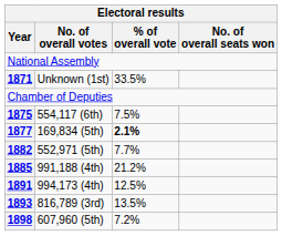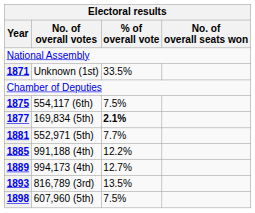552,971 (5th) | Year: 1882 -> 1881
991,188 (4th) | % of overall vote: 21.2% -> 12.2%
994,173 (4th) | Year: 1891 -> 1889
994,173 (4th) | % of overall vote: 12.5% -> 12.7%
607,960 (5th) | % of overall vote: 7.2% -> 7.5%
